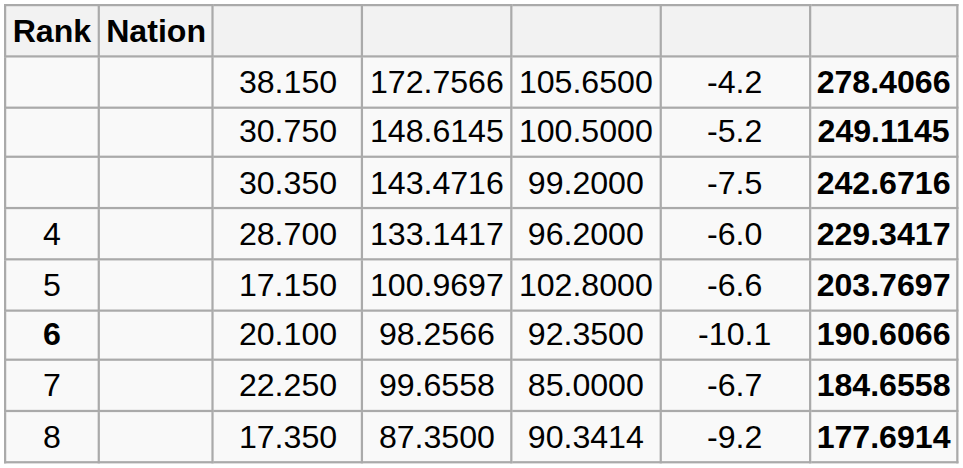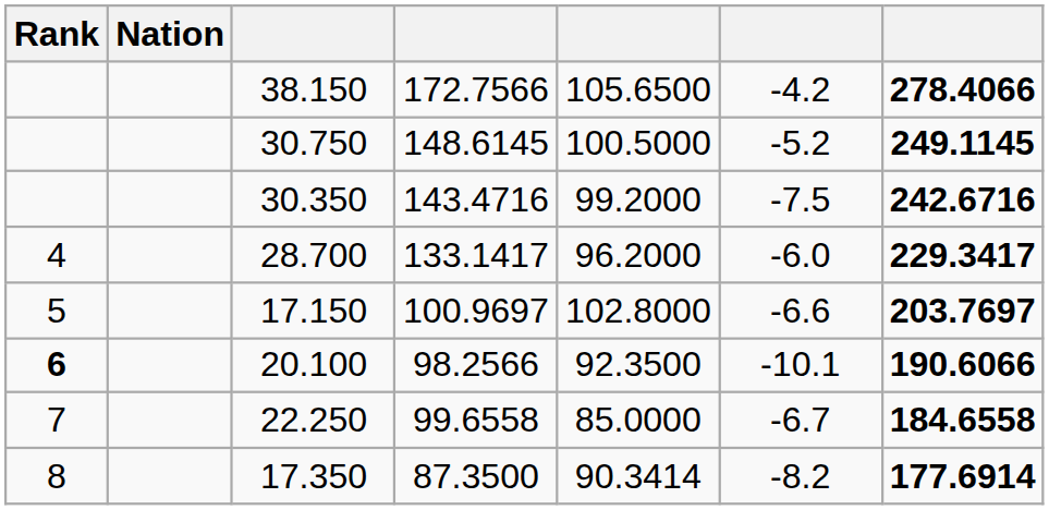17.350 | column 6: -9.2 -> -8.2
